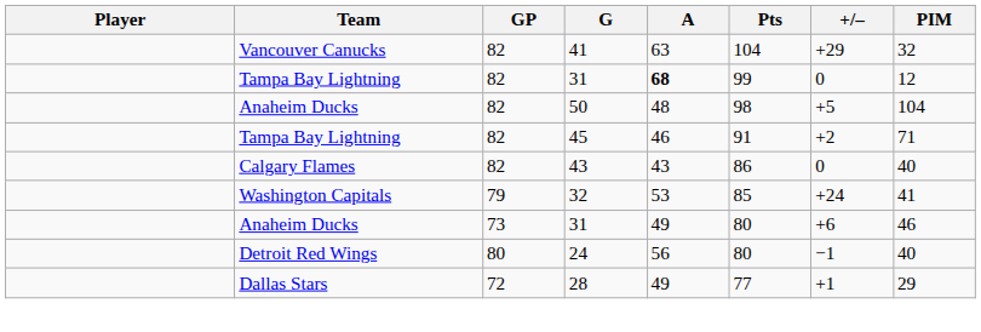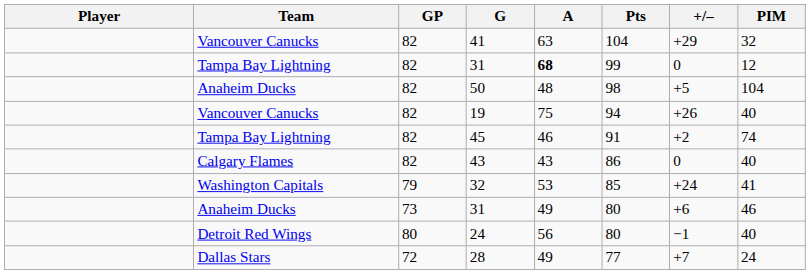+ row: Vancouver Canucks | 82 | 19 | 75 | 94 | +26 | 40
45 | PIM: 71 -> 74
28 | +/–: +1 -> +7
28 | PIM: 29 -> 24
